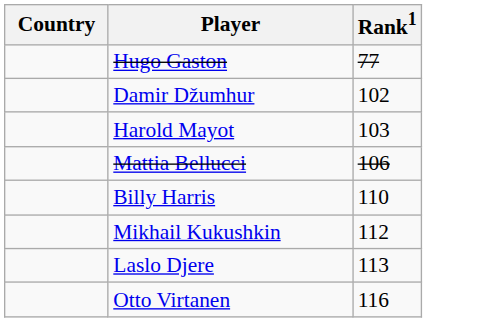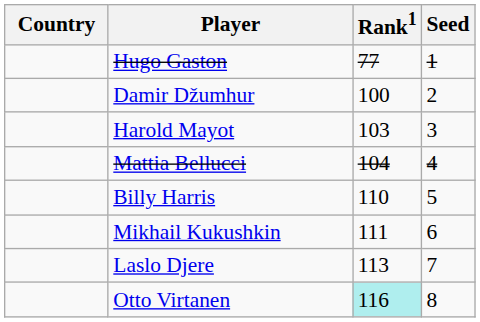+ column: Seed | 1 | 2 | 3 | 4 | 5 | 6 | 7 | 8
Damir Džumhur | Rank1: 102 -> 100
Mattia Bellucci | Rank1: 106 -> 104
Mikhail Kukushkin | Rank1: 112 -> 111
Otto Virtanen | Rank1: no background -> paleturquoise background
